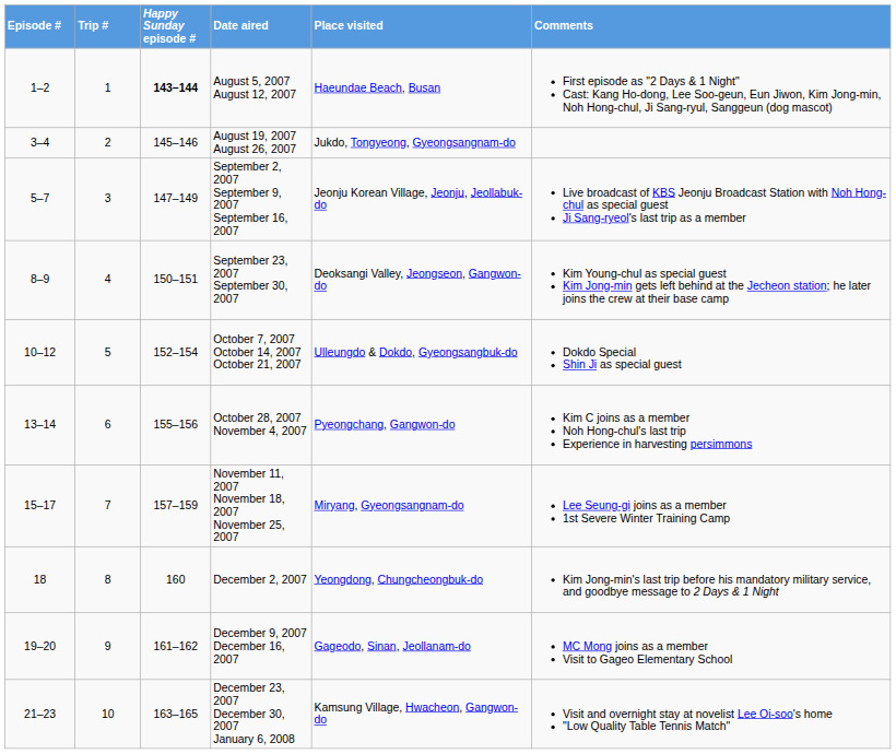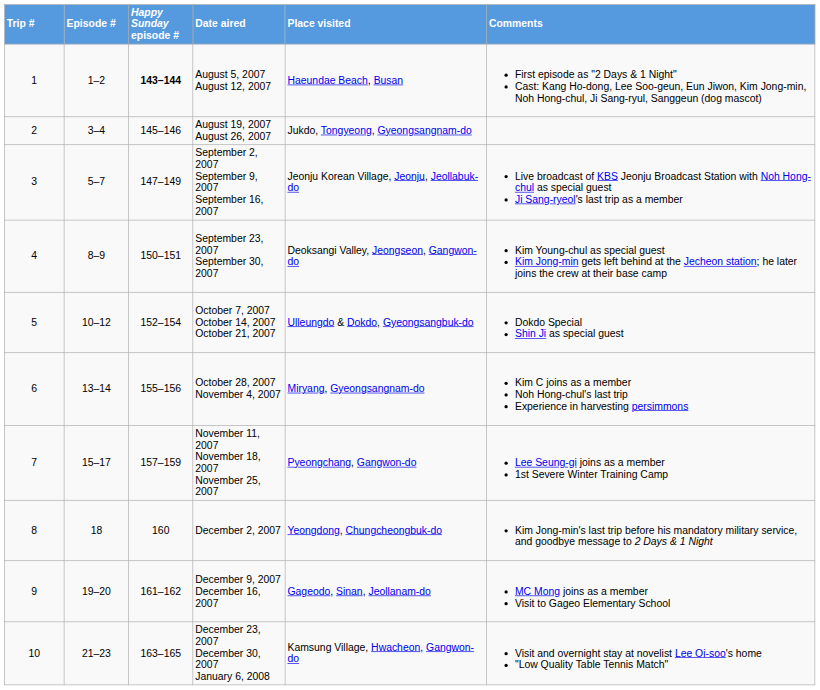columns swapped: Trip # <-> Episode #
October 28, 2007 November 4, 2007 | Place visited: Pyeongchang, Gangwon-do -> Miryang, Gyeongsangnam-do
November 11, 2007 November 18, 2007 November 25, 2007 | Place visited: Miryang, Gyeongsangnam-do -> Pyeongchang, Gangwon-do
